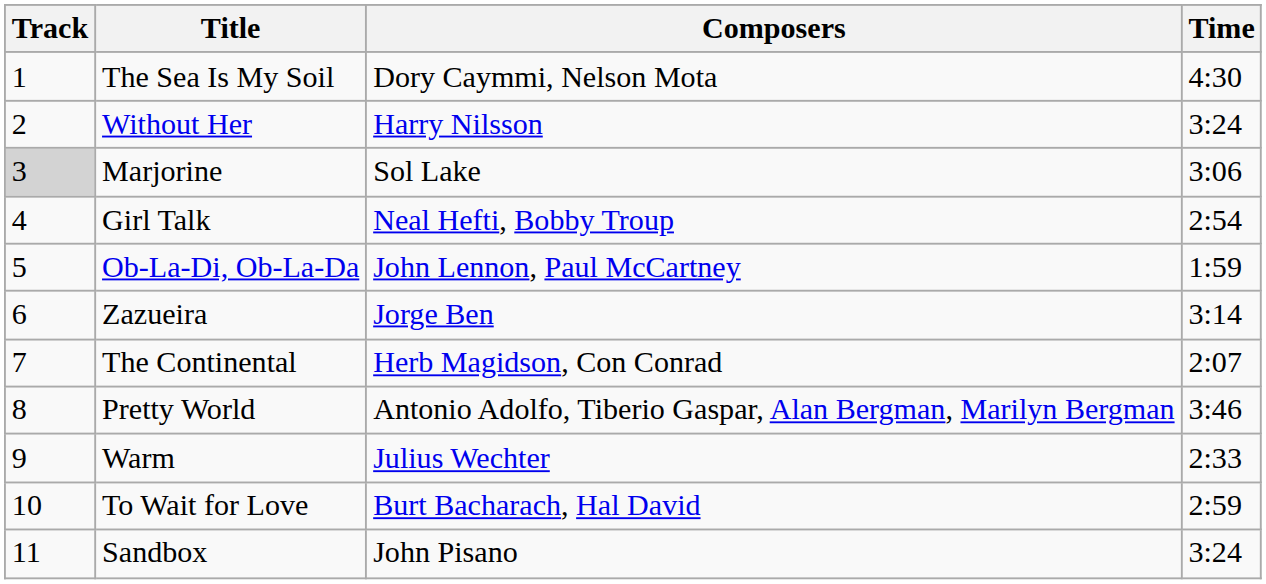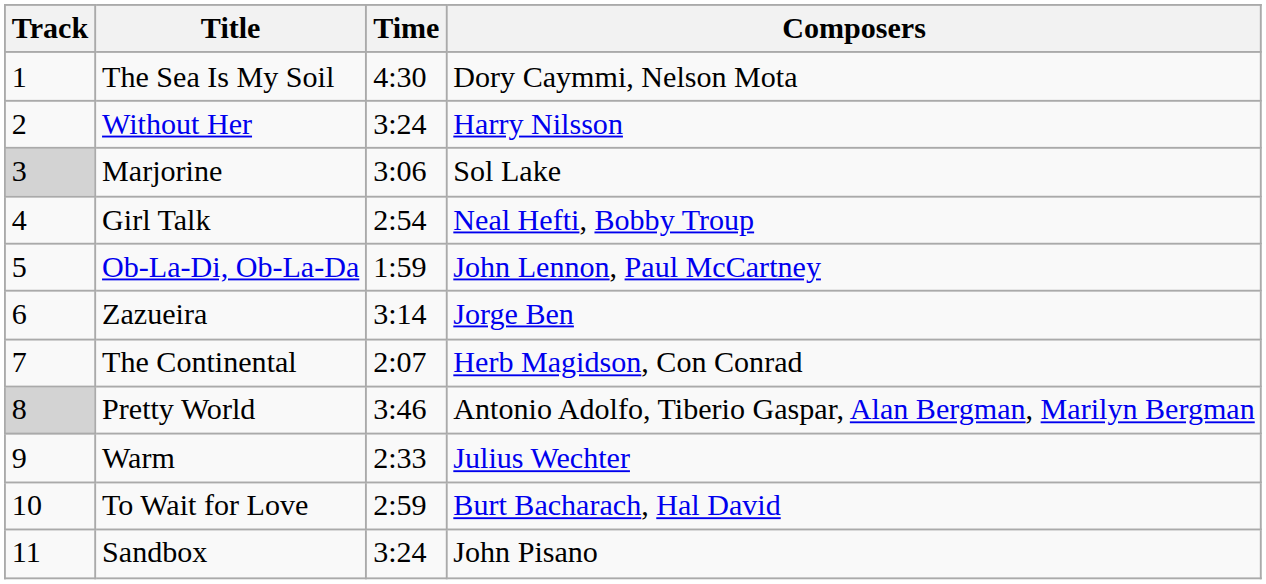columns swapped: Composers <-> Time
Pretty World | Track: no background -> lightgrey background
